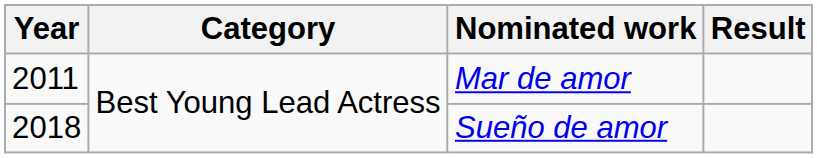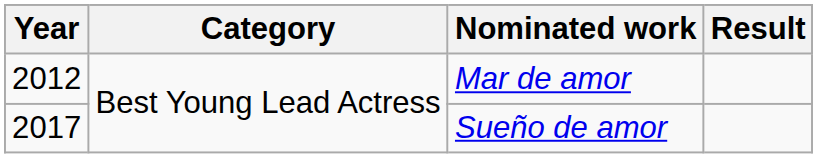Mar de amor | Year: 2011 -> 2012
Sueño de amor | Year: 2018 -> 2017
